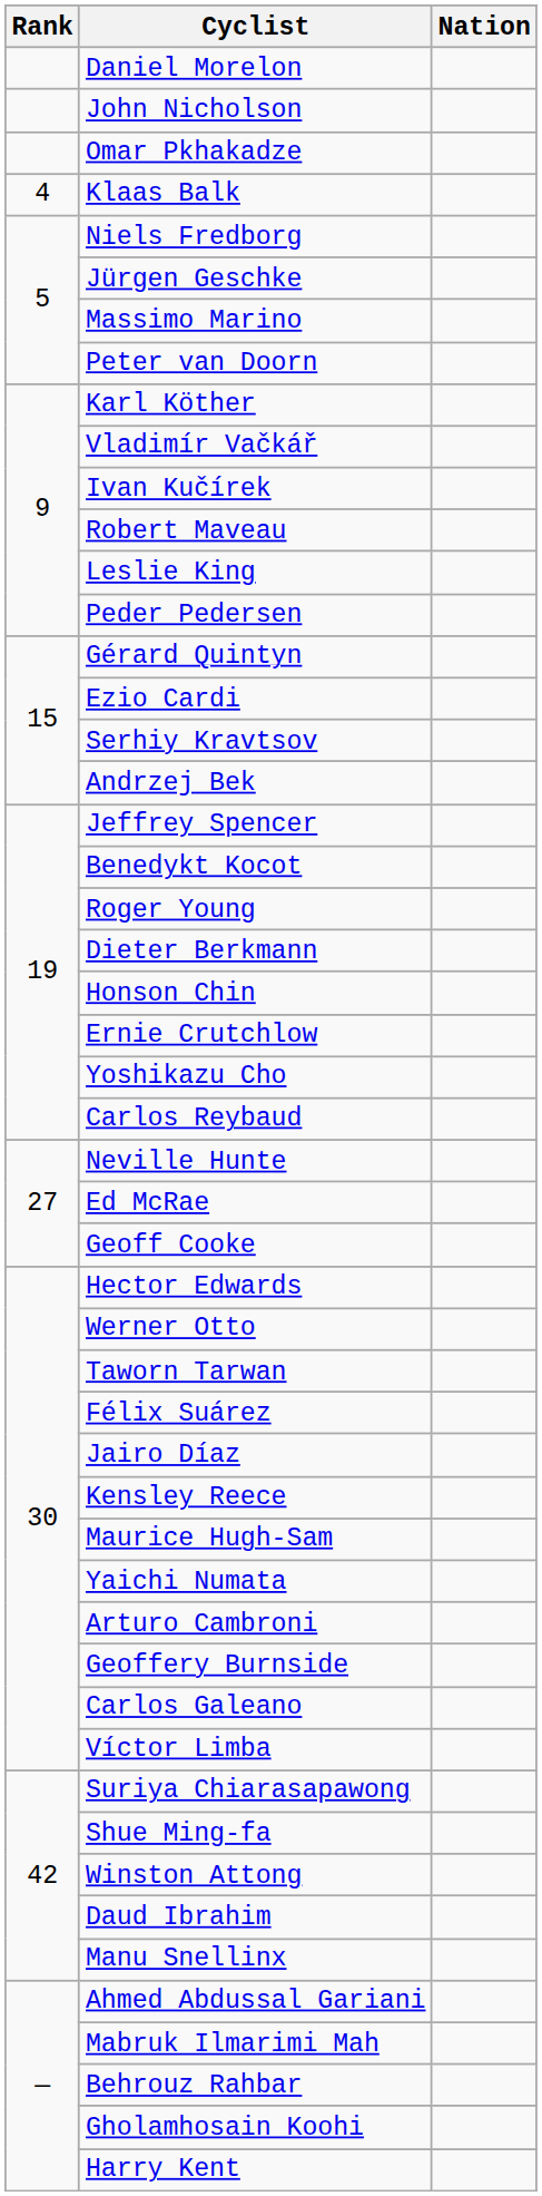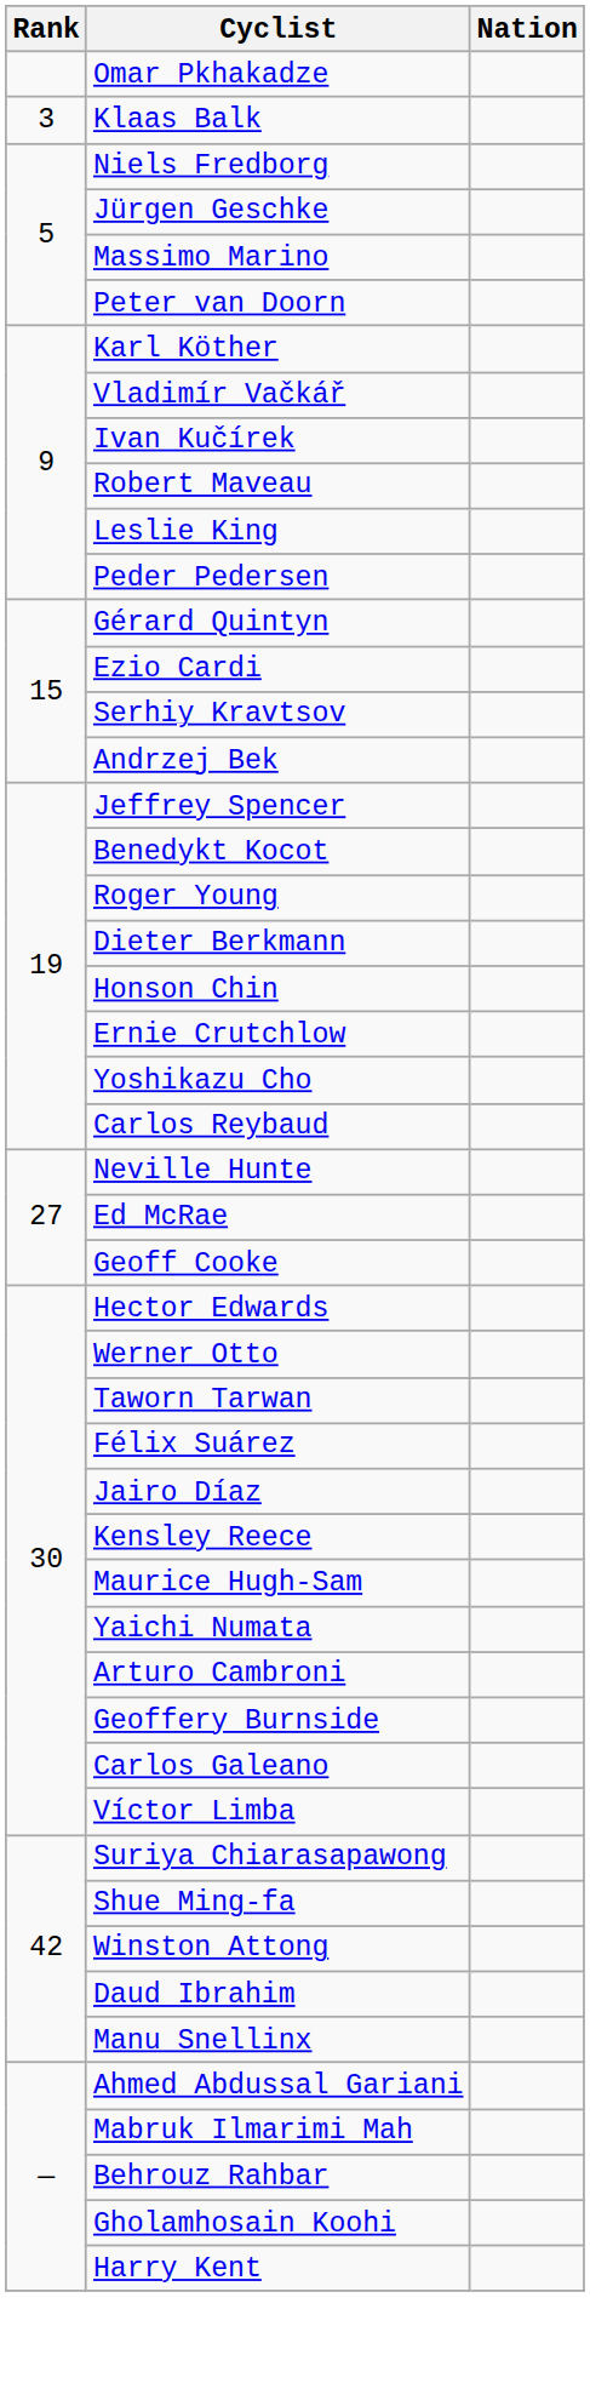- row: Daniel Morelon
- row: John Nicholson
Klaas Balk | Rank: 4 -> 3
